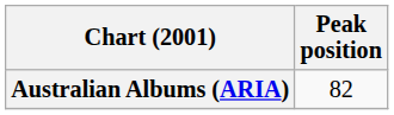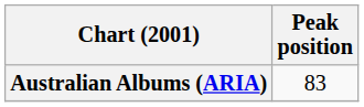Australian Albums (ARIA) | Peak position: 82 -> 83
